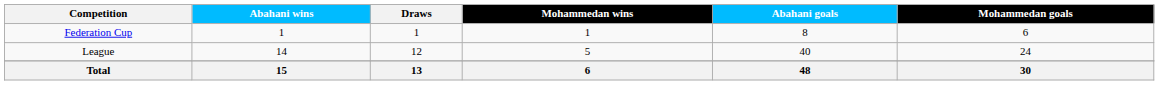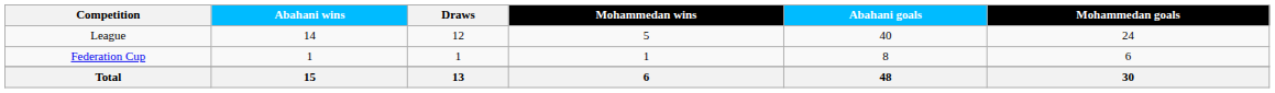rows swapped: League <-> Federation Cup
